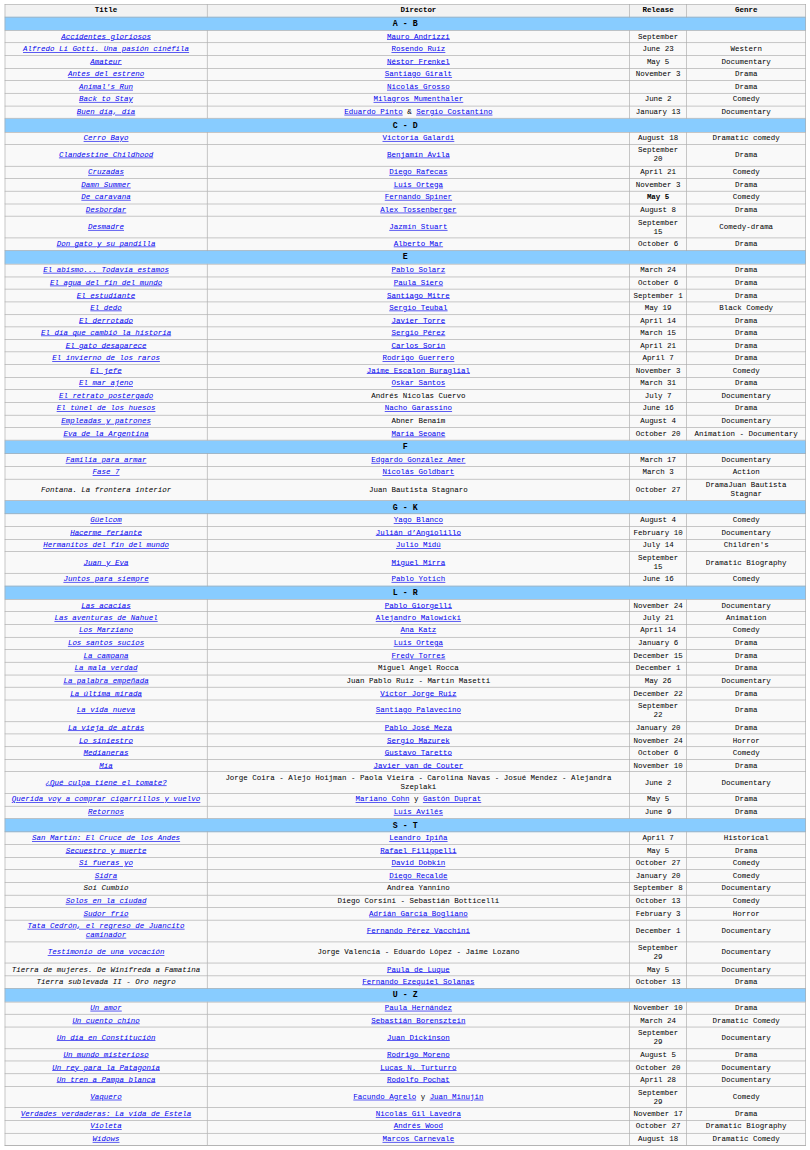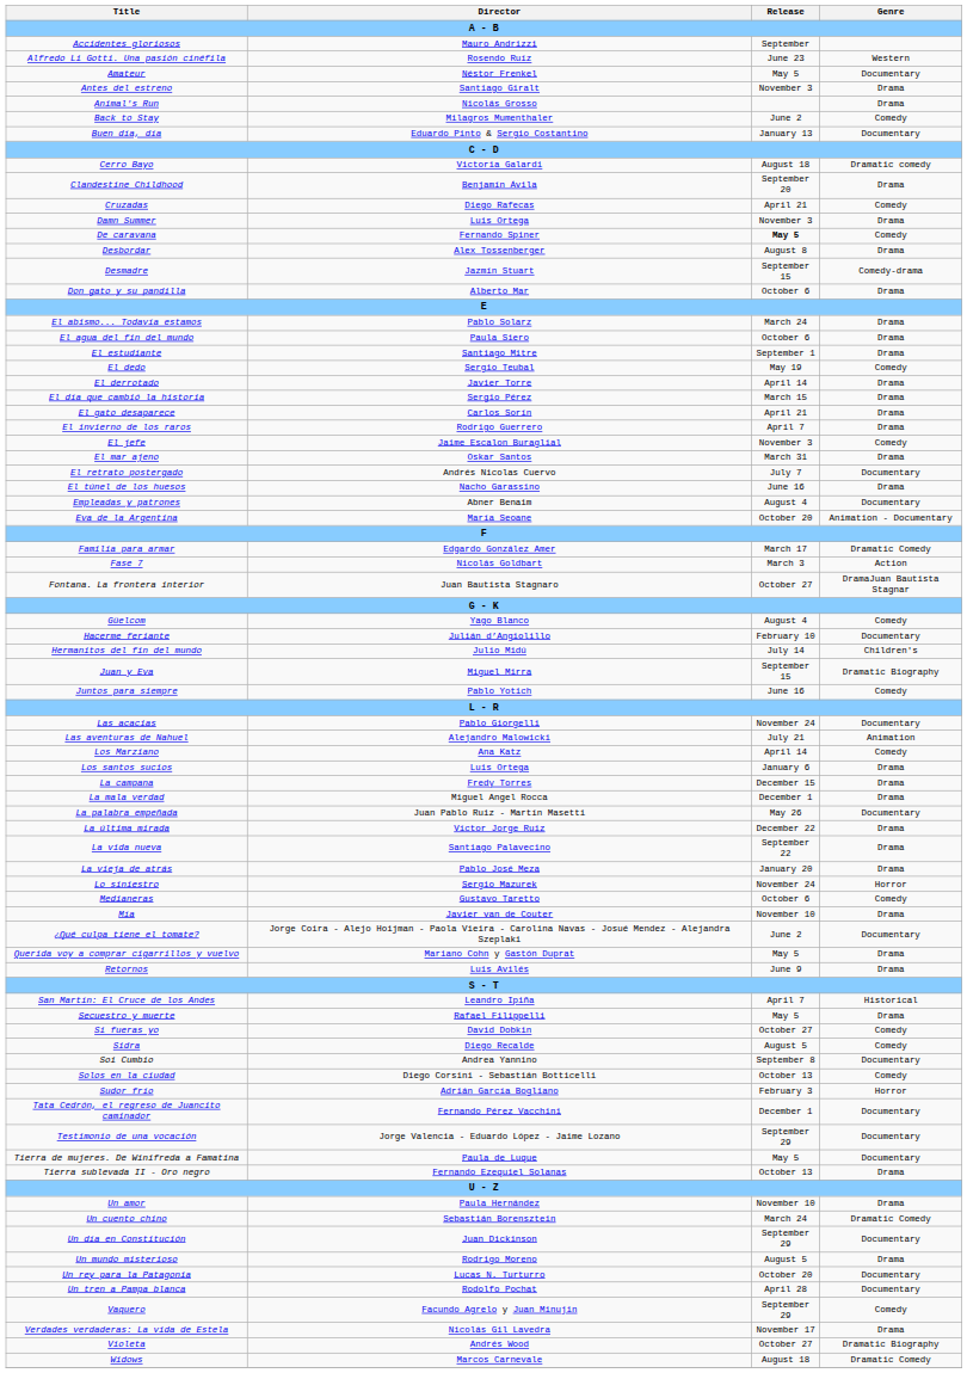El dedo | Genre: Black Comedy -> Comedy
Familia para armar | Genre: Documentary -> Dramatic Comedy
Sidra | Release: January 20 -> August 5
